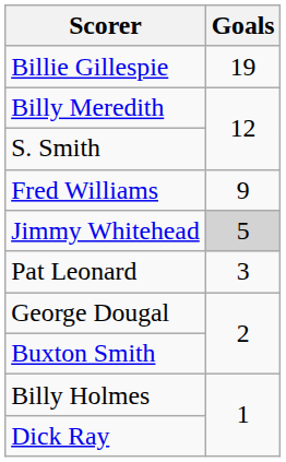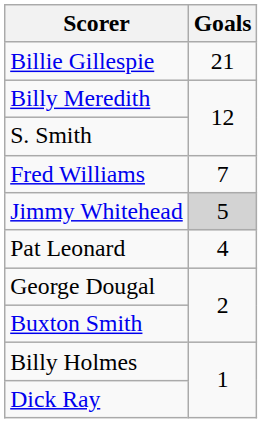Billie Gillespie | Goals: 19 -> 21
Fred Williams | Goals: 9 -> 7
Pat Leonard | Goals: 3 -> 4
